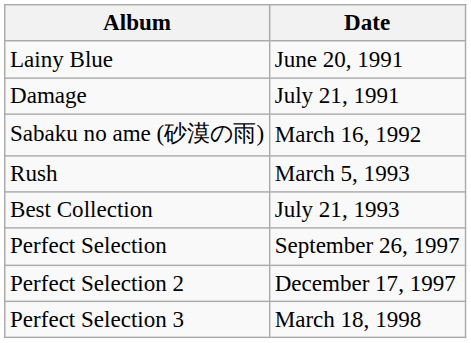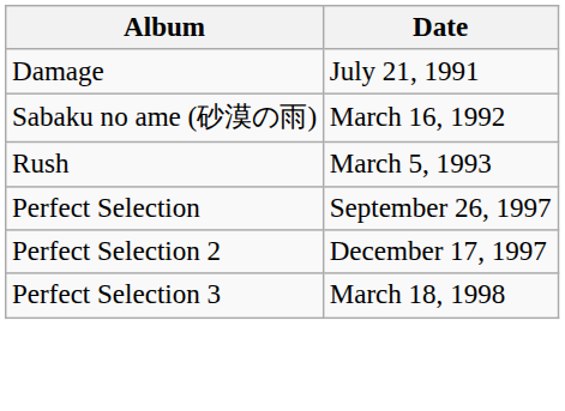- row: Lainy Blue | June 20, 1991
- row: Best Collection | July 21, 1993
